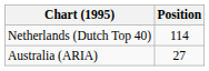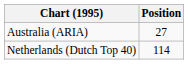rows swapped: Australia (ARIA) <-> Netherlands (Dutch Top 40)
